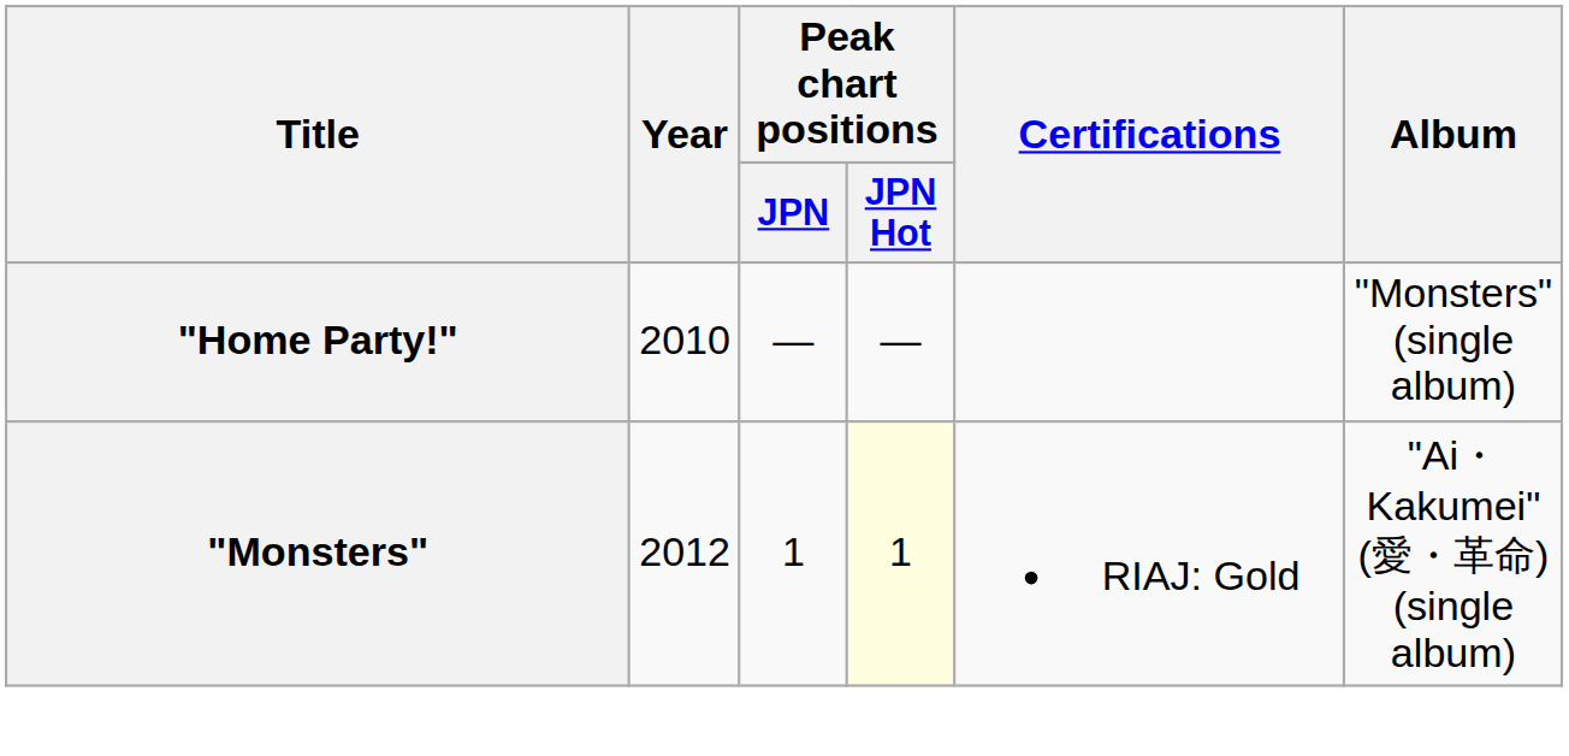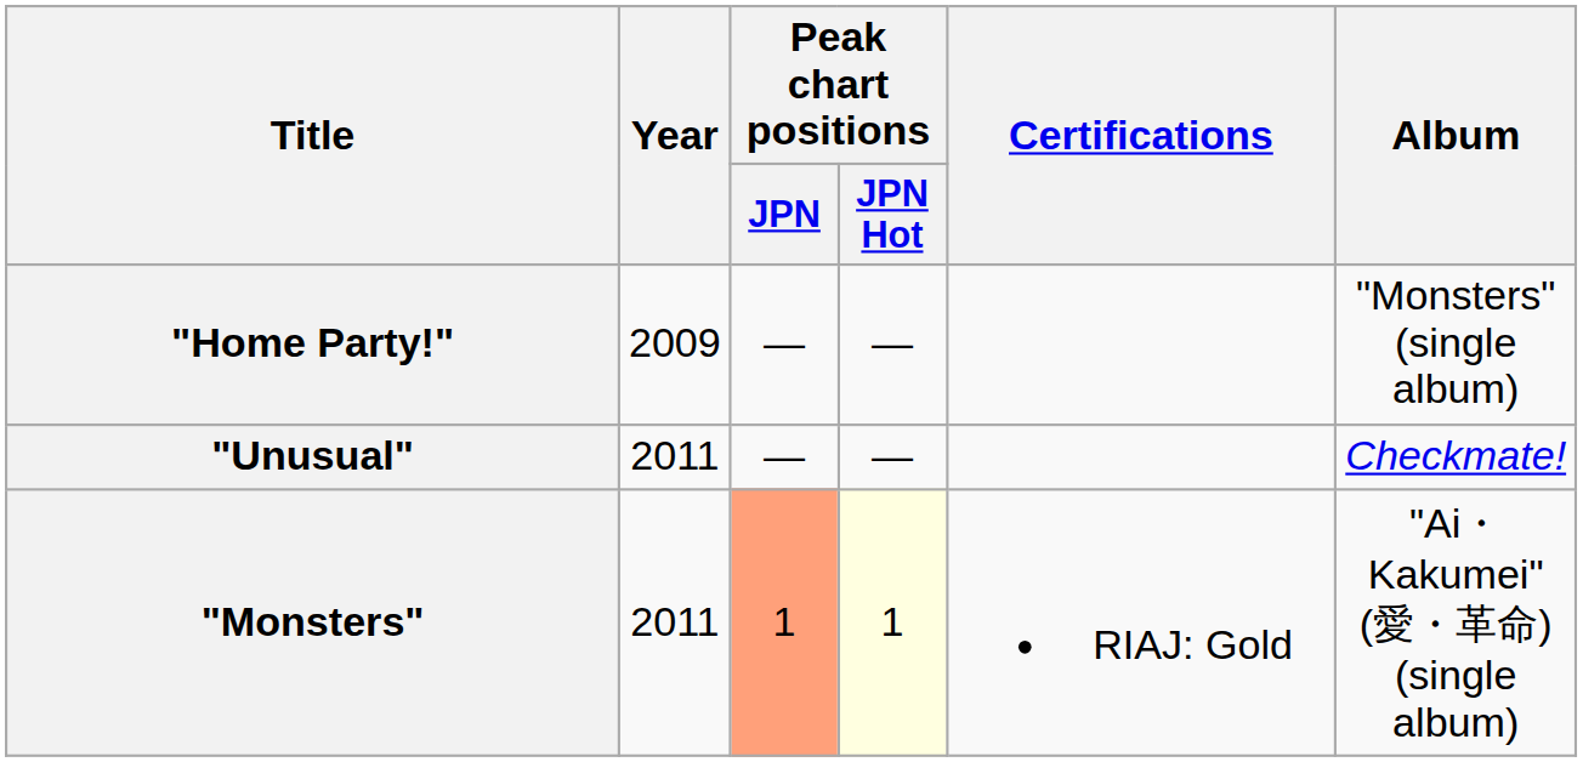"Home Party!" | Year: 2010 -> 2009
+ row: "Unusual" | 2011 | — | — | Checkmate!
"Monsters" | Year: 2012 -> 2011
"Monsters" | Peak chart positions / JPN: no background -> lightsalmon background
